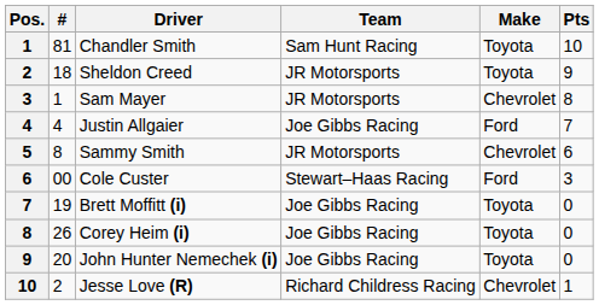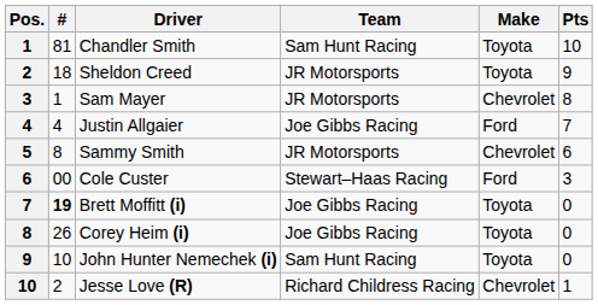Brett Moffitt (i) | #: normal -> bold
John Hunter Nemechek (i) | #: 20 -> 10
John Hunter Nemechek (i) | Team: Joe Gibbs Racing -> Sam Hunt Racing
